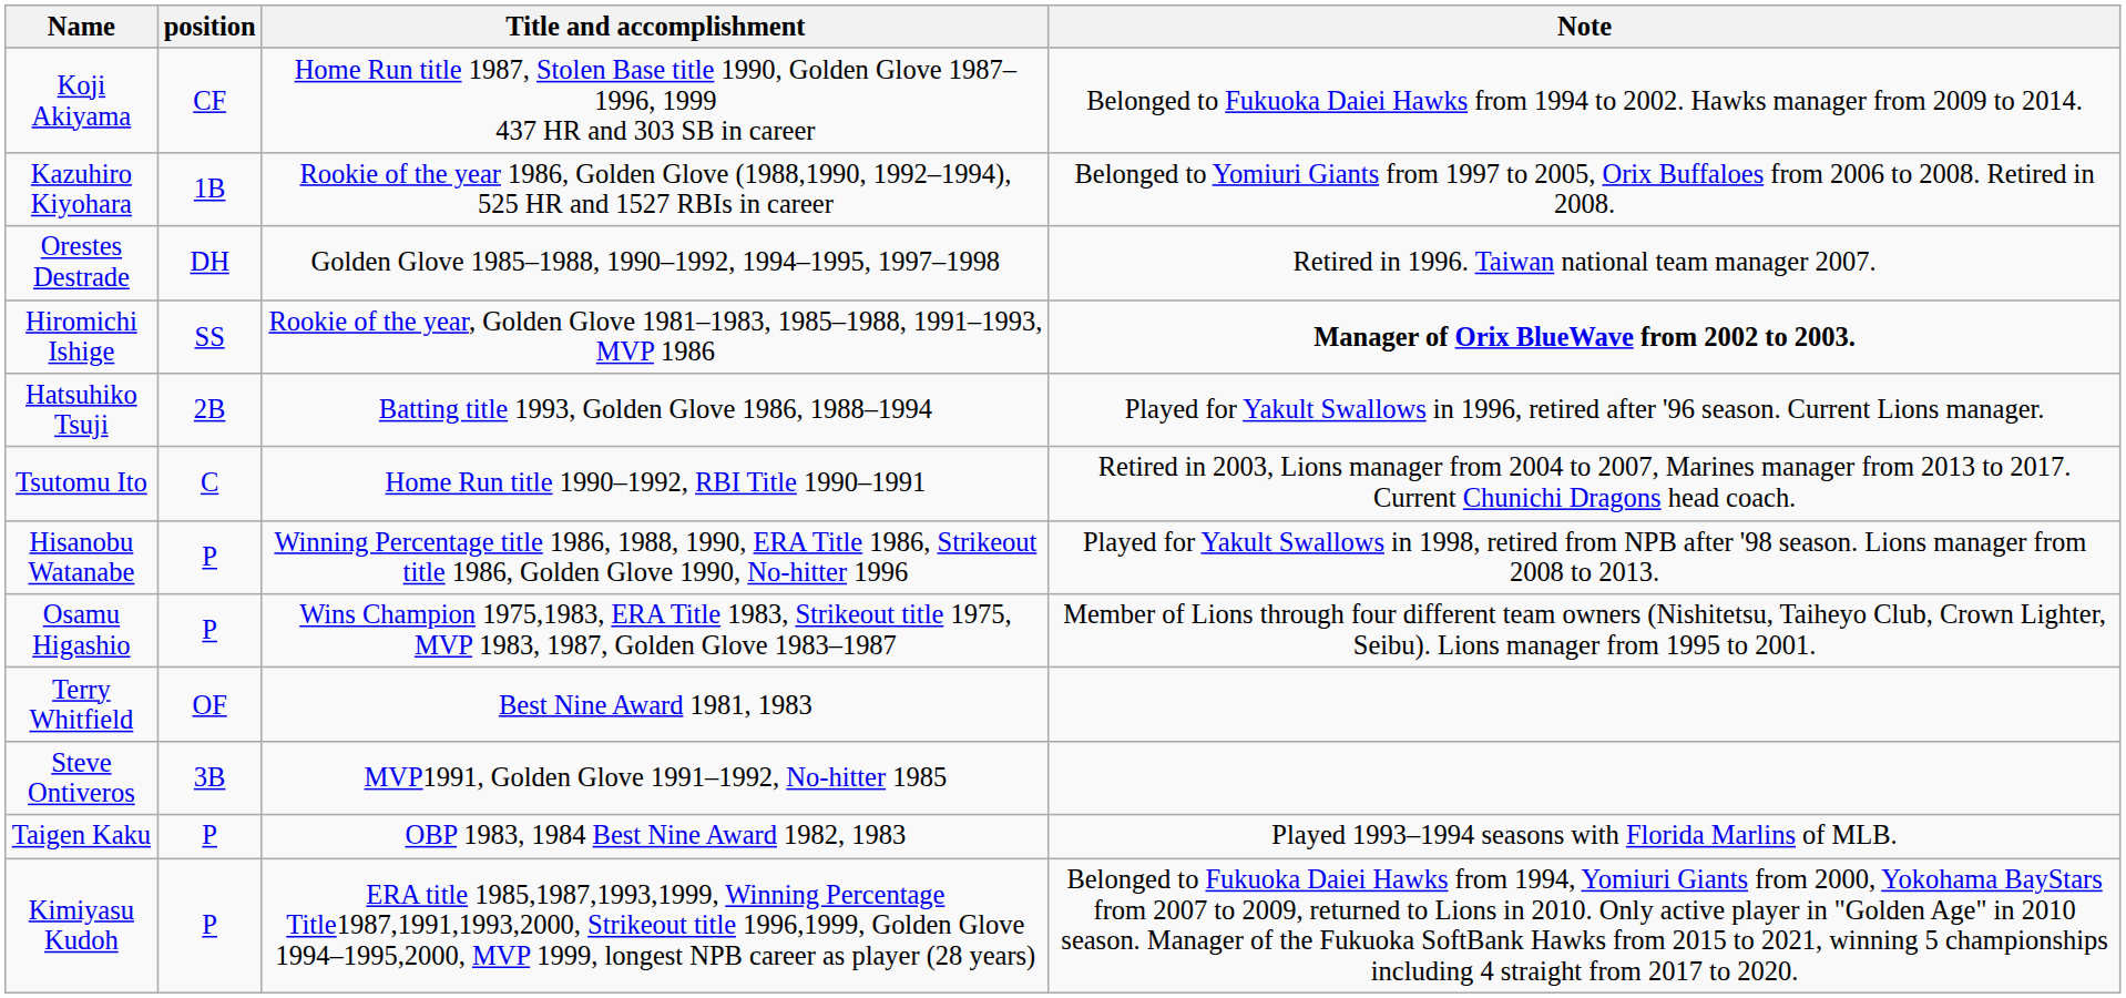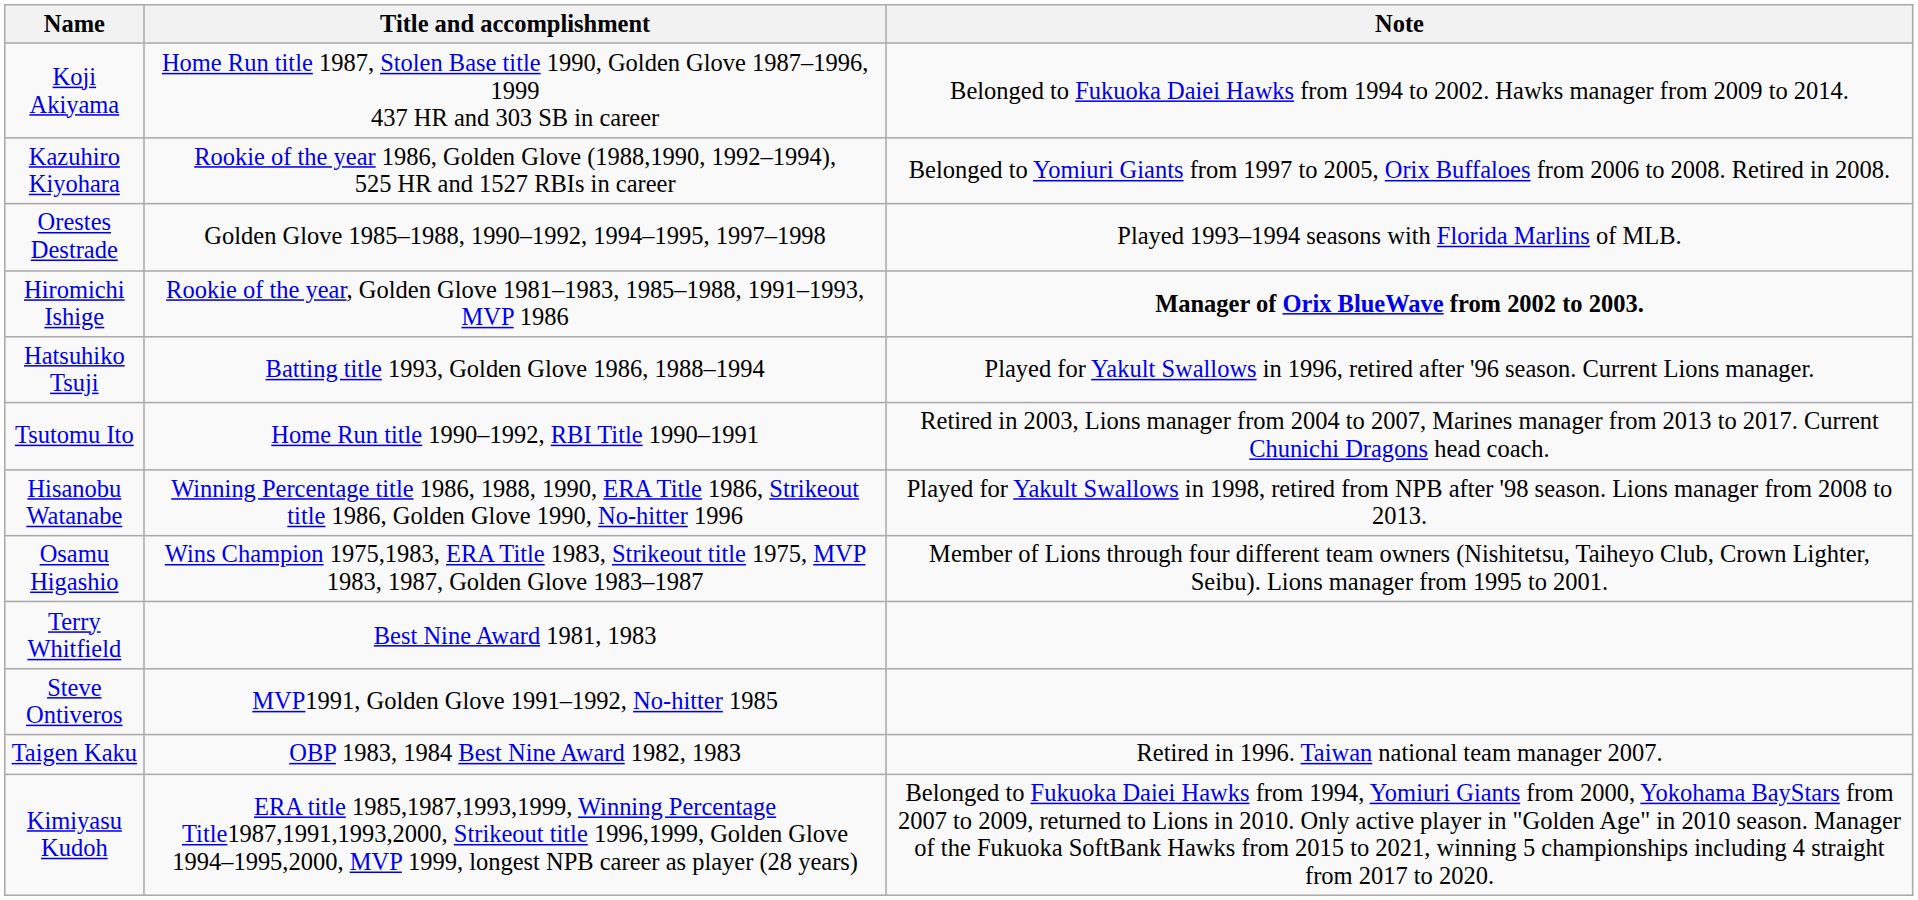- column: position | CF | 1B | DH | SS | 2B | C | P | P | OF | 3B | P | P
Orestes Destrade | Note: Retired in 1996. Taiwan national team manager 2007. -> Played 1993–1994 seasons with Florida Marlins of MLB.
Taigen Kaku | Note: Played 1993–1994 seasons with Florida Marlins of MLB. -> Retired in 1996. Taiwan national team manager 2007.
